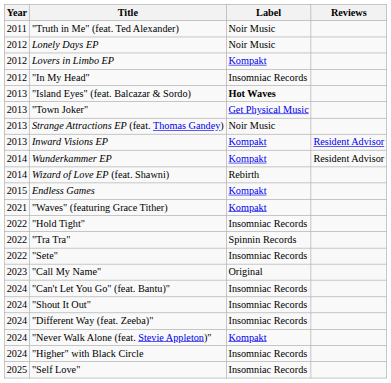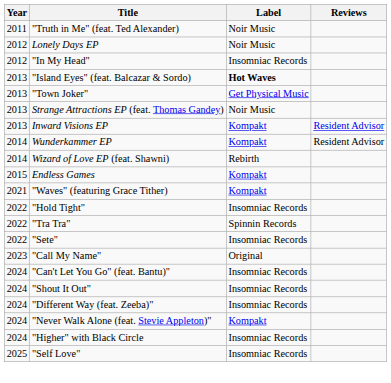- row: 2012 | Lovers in Limbo EP | Kompakt
